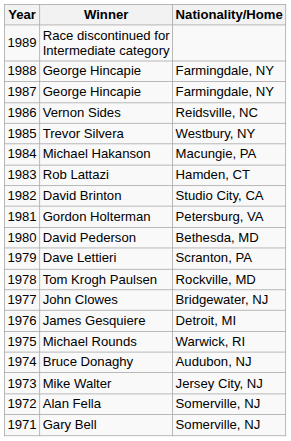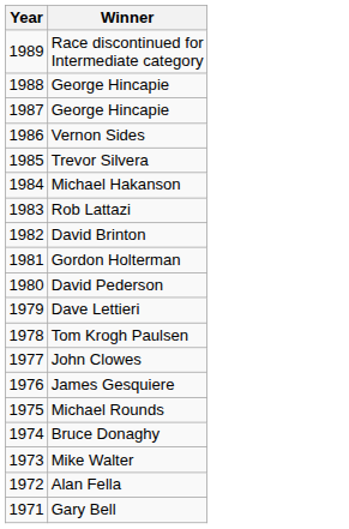- column: Nationality/Home | Farmingdale, NY | Farmingdale, NY | Reidsville, NC | Westbury, NY | Macungie, PA | Hamden, CT | Studio City, CA | Petersburg, VA | Bethesda, MD | Scranton, PA | Rockville, MD | Bridgewater, NJ | Detroit, MI | Warwick, RI | Audubon, NJ | Jersey City, NJ | Somerville, NJ | Somerville, NJ
